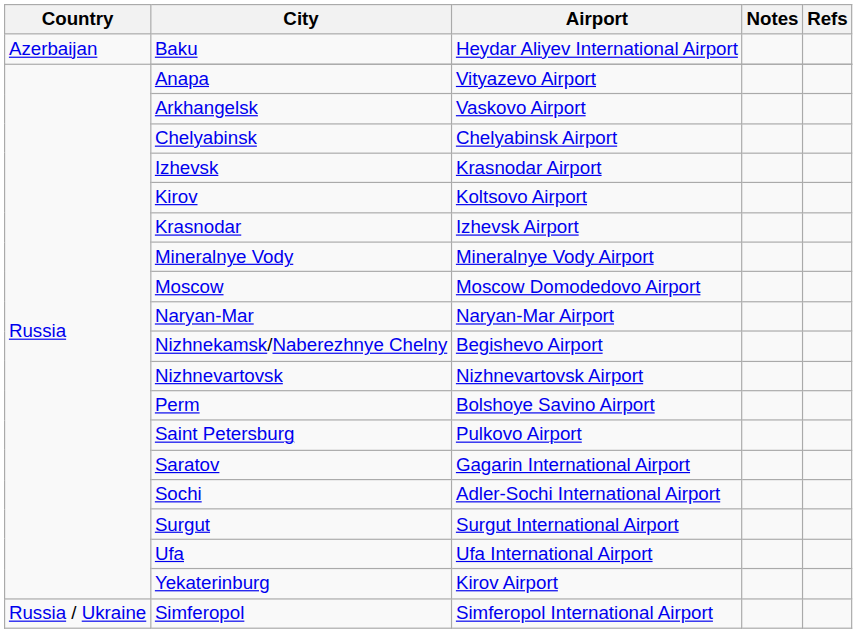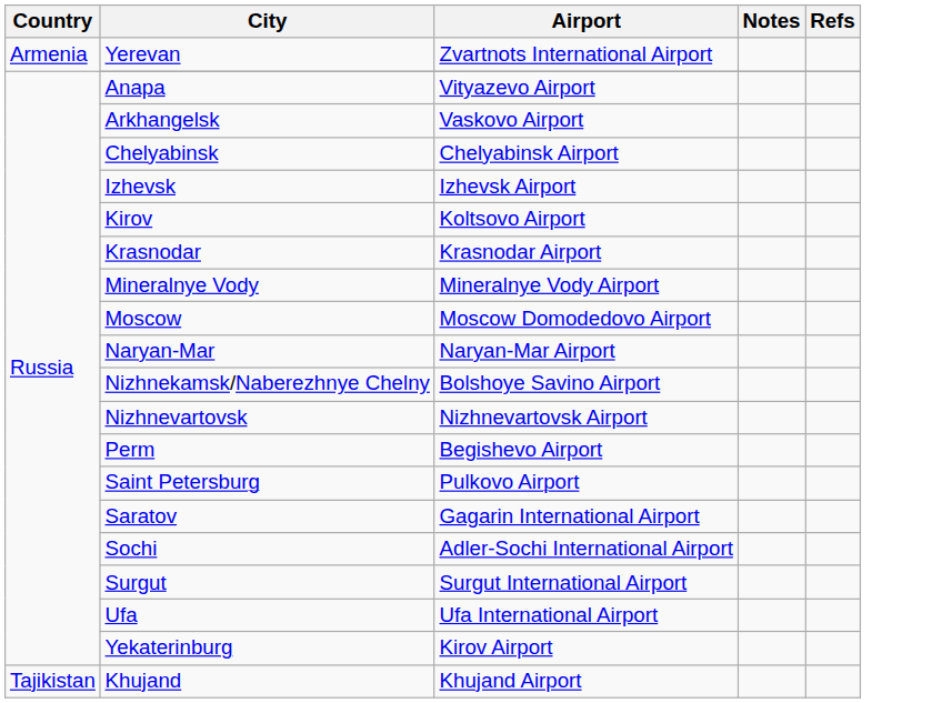+ row: Armenia | Yerevan | Zvartnots International Airport
- row: Azerbaijan | Baku | Heydar Aliyev International Airport
Izhevsk | Airport: Krasnodar Airport -> Izhevsk Airport
Krasnodar | Airport: Izhevsk Airport -> Krasnodar Airport
Nizhnekamsk/Naberezhnye Chelny | Airport: Begishevo Airport -> Bolshoye Savino Airport
Perm | Airport: Bolshoye Savino Airport -> Begishevo Airport
- row: Russia / Ukraine | Simferopol | Simferopol International Airport
+ row: Tajikistan | Khujand | Khujand Airport
